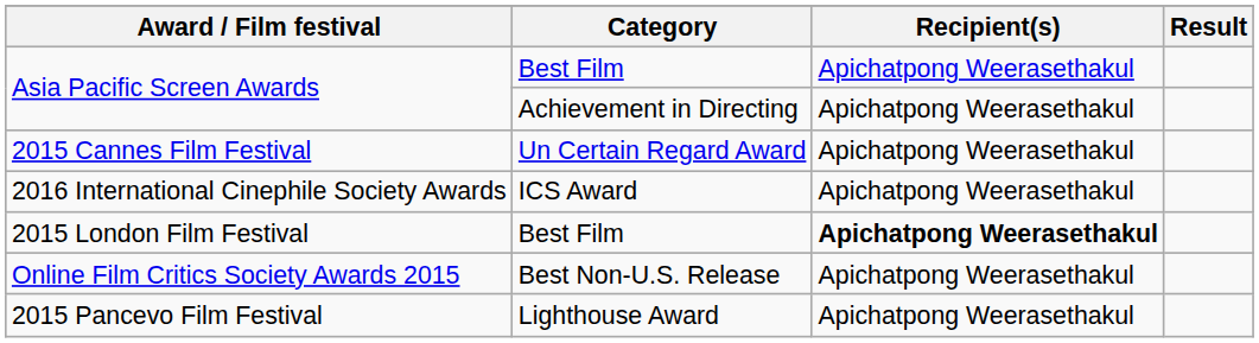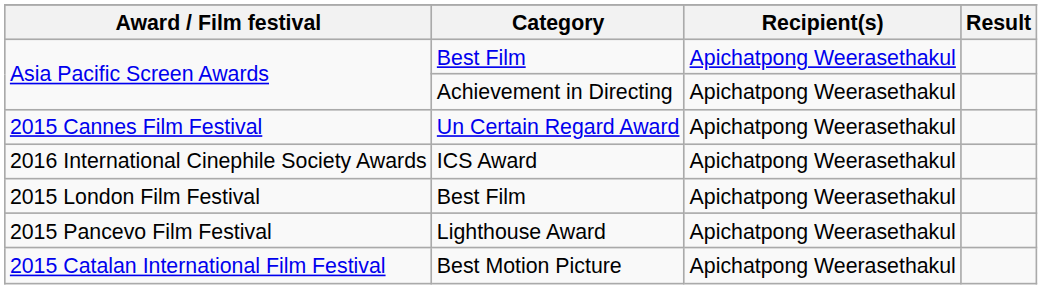2015 London Film Festival | Recipient(s): bold -> normal
- row: Online Film Critics Society Awards 2015 | Best Non-U.S. Release | Apichatpong Weerasethakul
+ row: 2015 Catalan International Film Festival | Best Motion Picture | Apichatpong Weerasethakul
